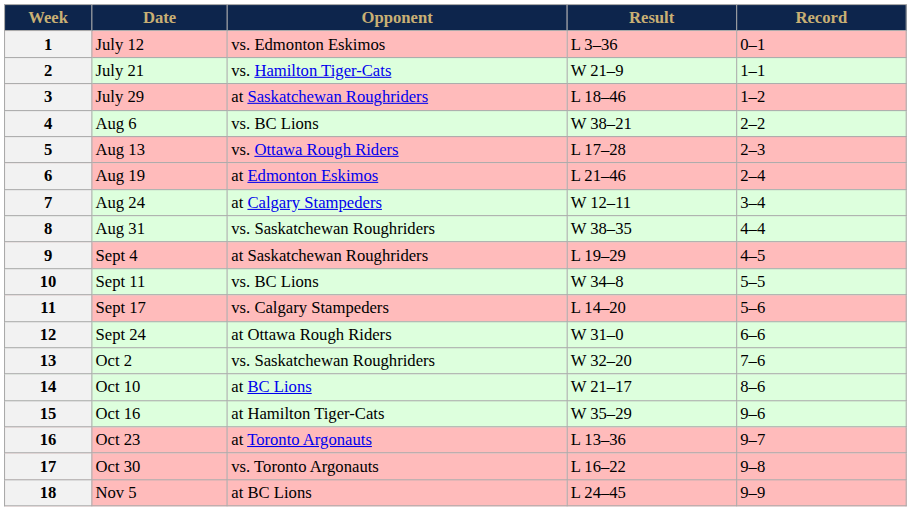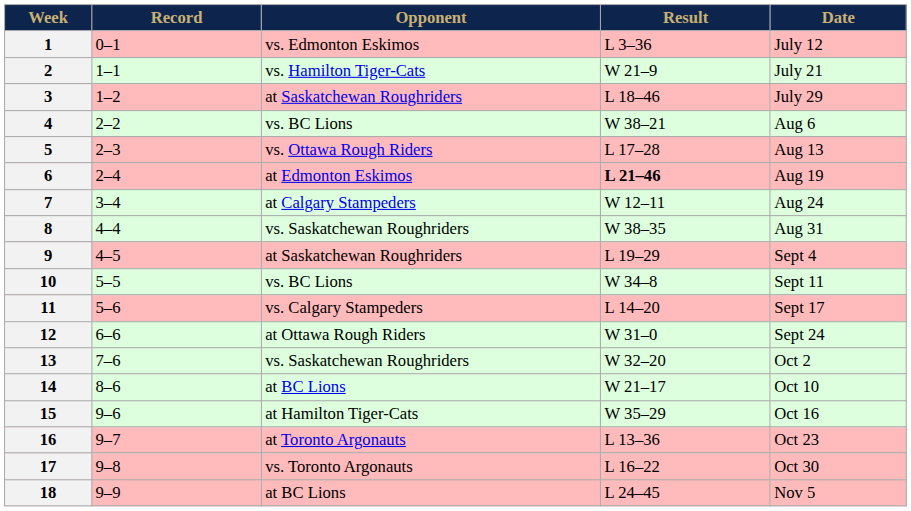columns swapped: Date <-> Record
6 | Result: normal -> bold
